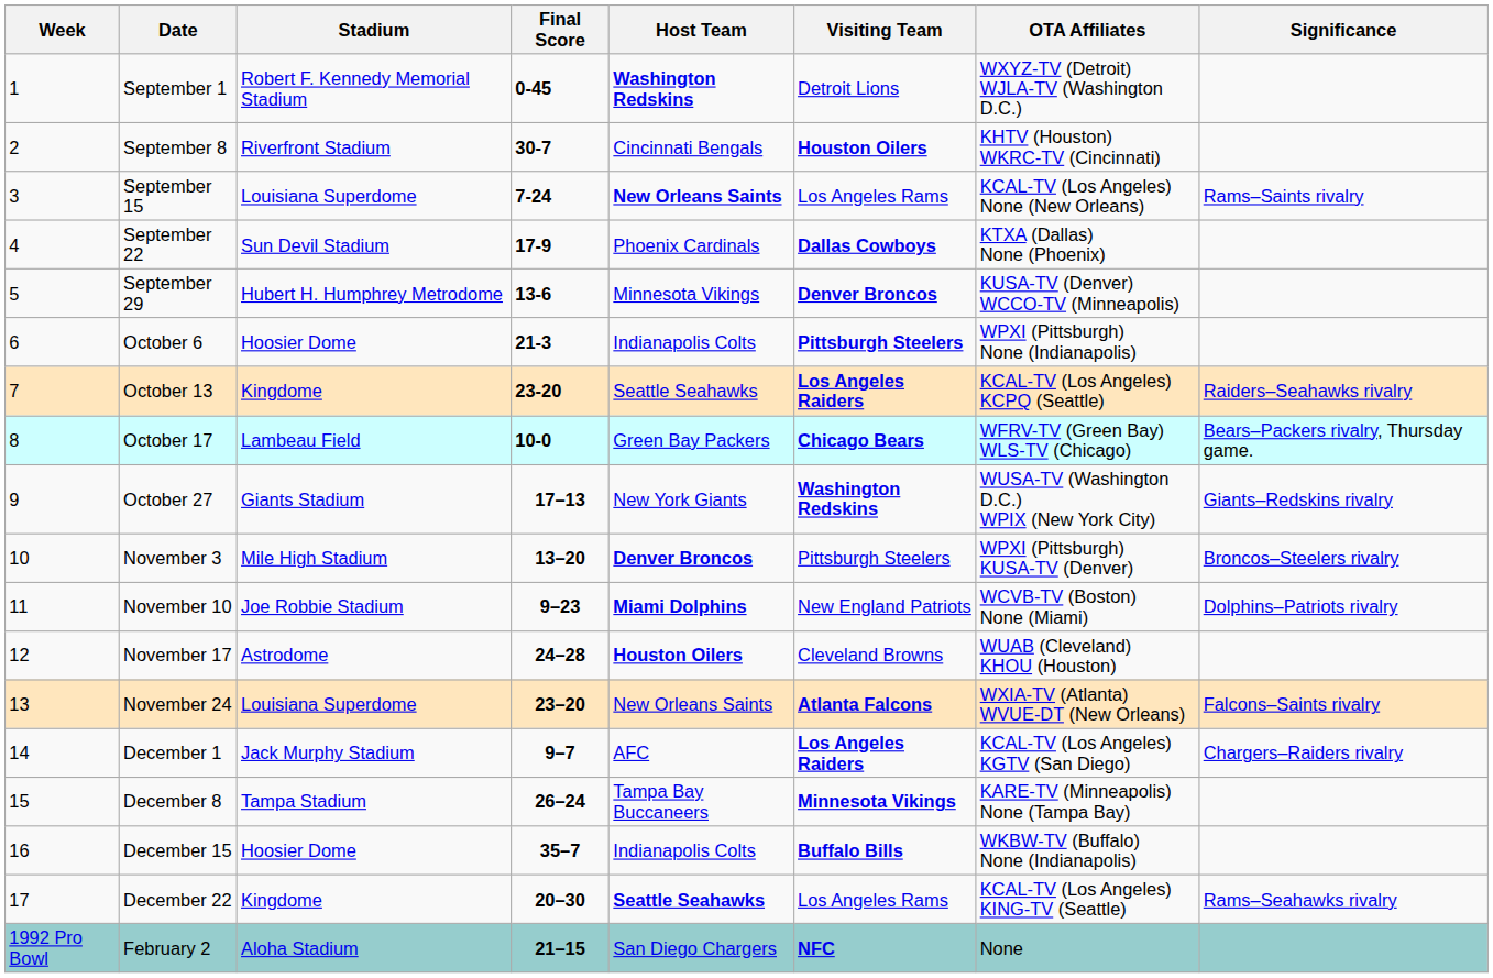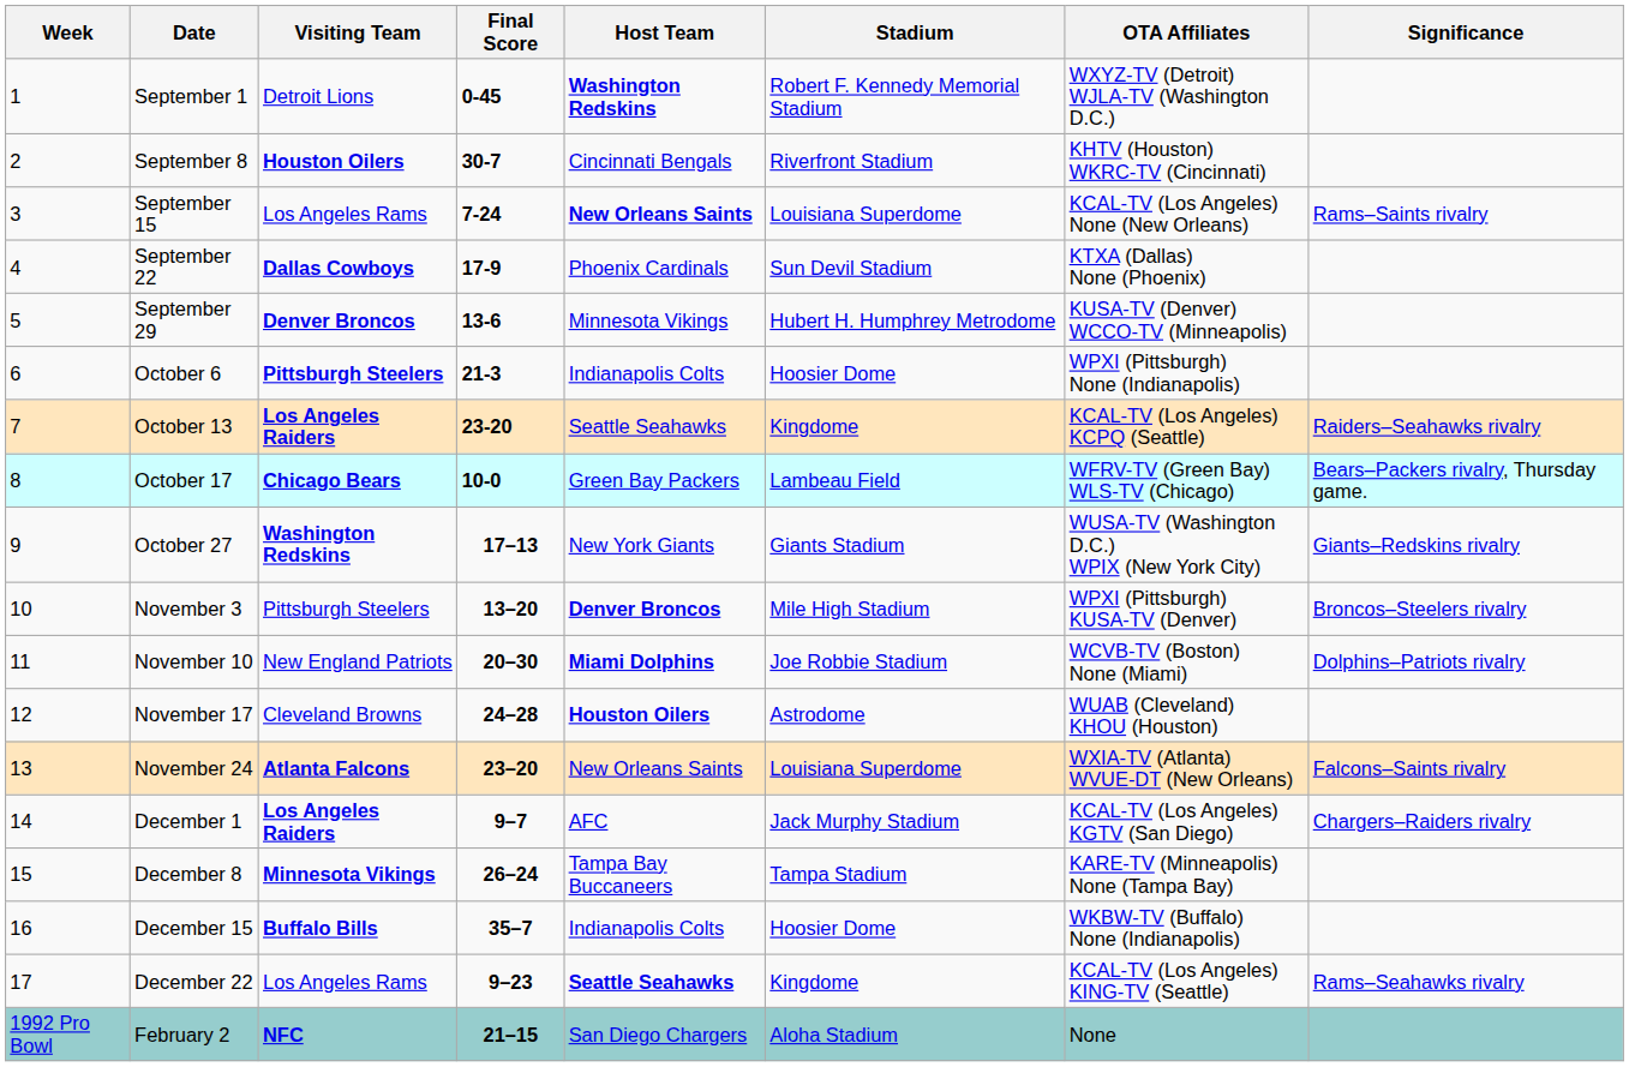columns swapped: Visiting Team <-> Stadium
November 10 | Final Score: 9–23 -> 20–30
December 22 | Final Score: 20–30 -> 9–23
